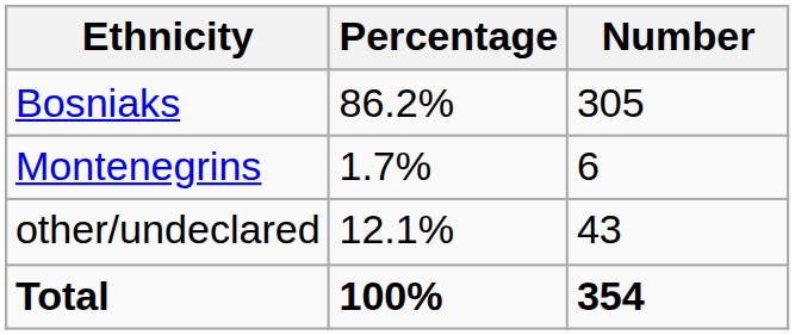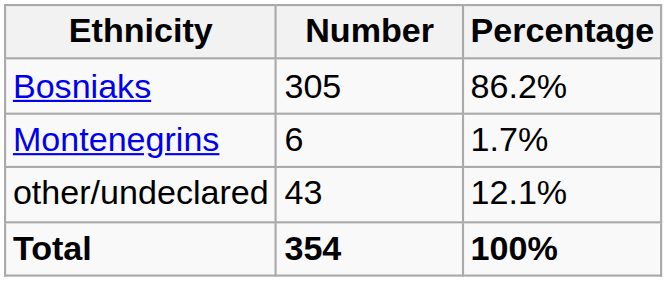columns swapped: Number <-> Percentage
